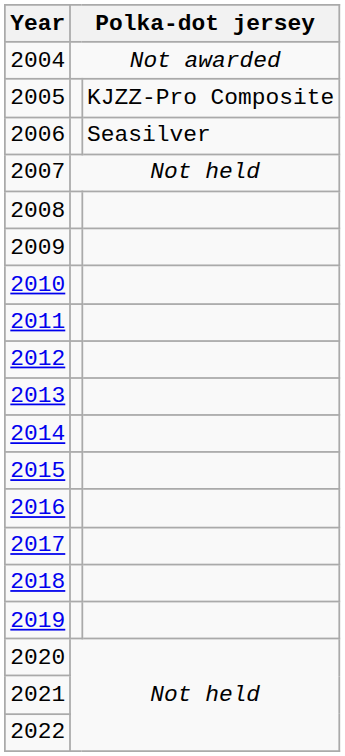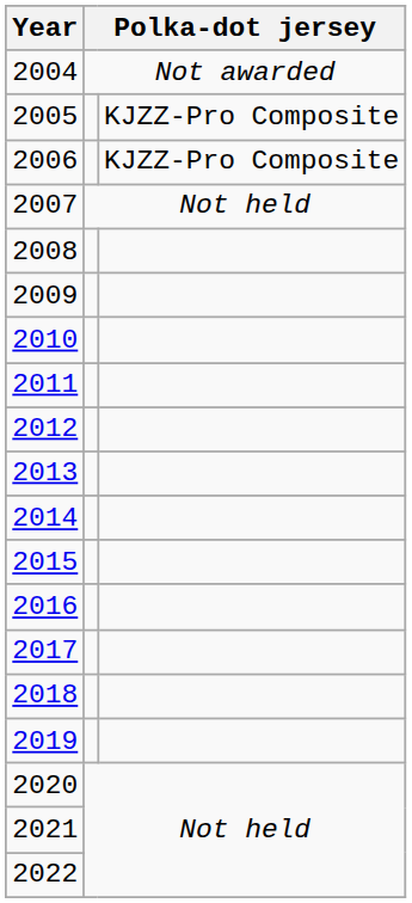2006 | column 3: Seasilver -> KJZZ-Pro Composite
